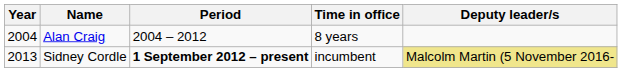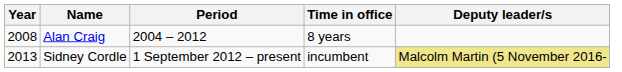Alan Craig | Year: 2004 -> 2008
Sidney Cordle | Period: bold -> normal
